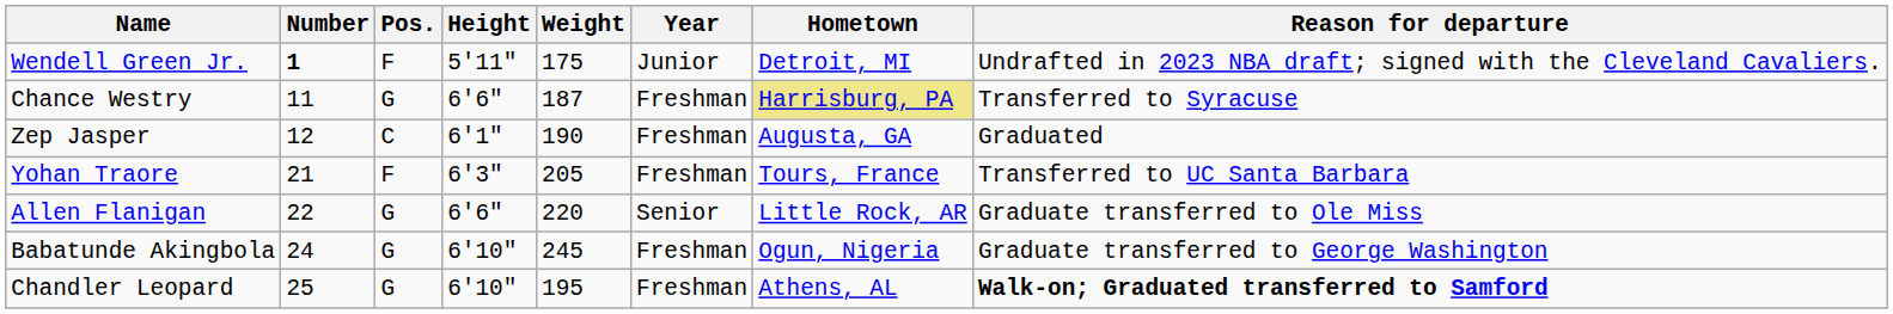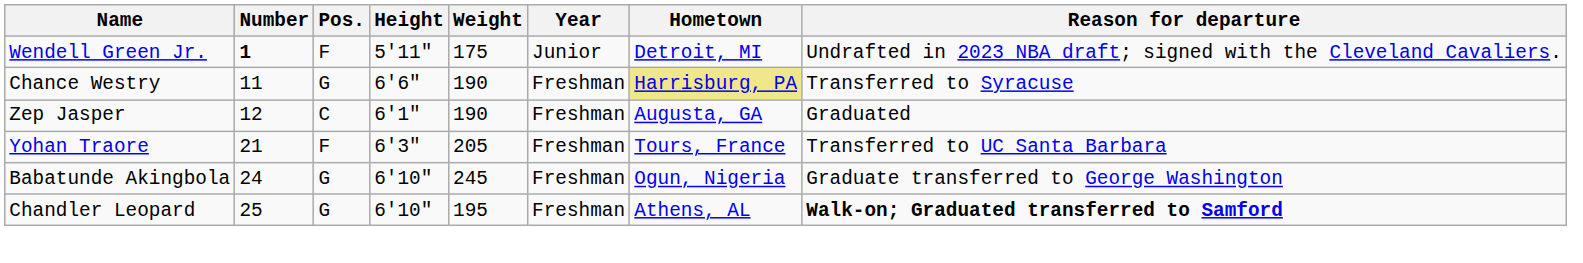Chance Westry | Weight: 187 -> 190
- row: Allen Flanigan | 22 | G | 6'6" | 220 | Senior | Little Rock, AR | Graduate transferred to Ole Miss
